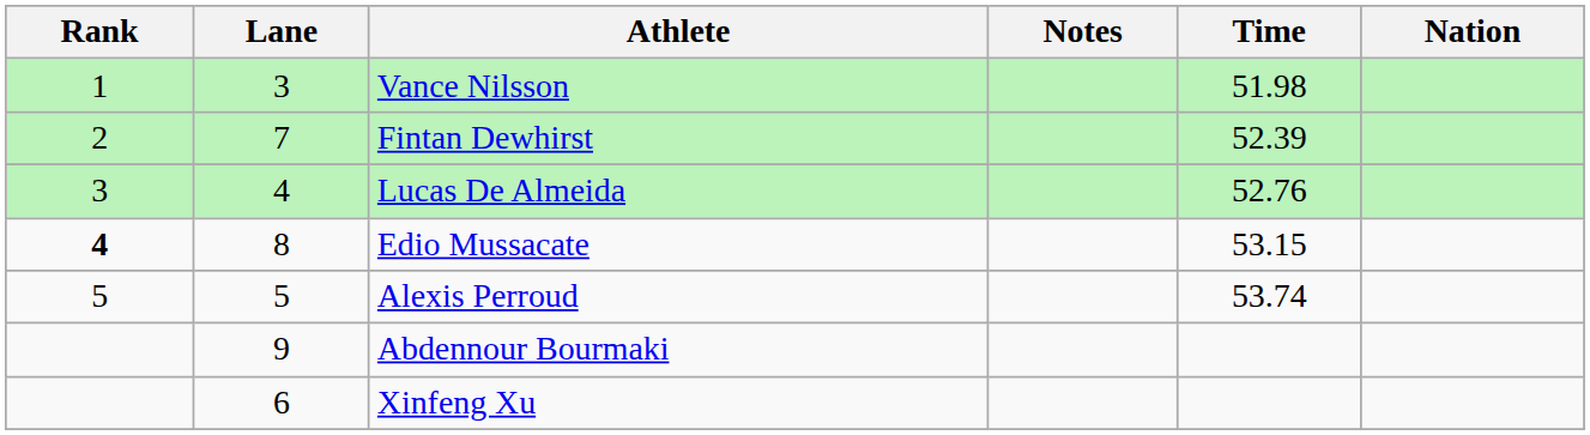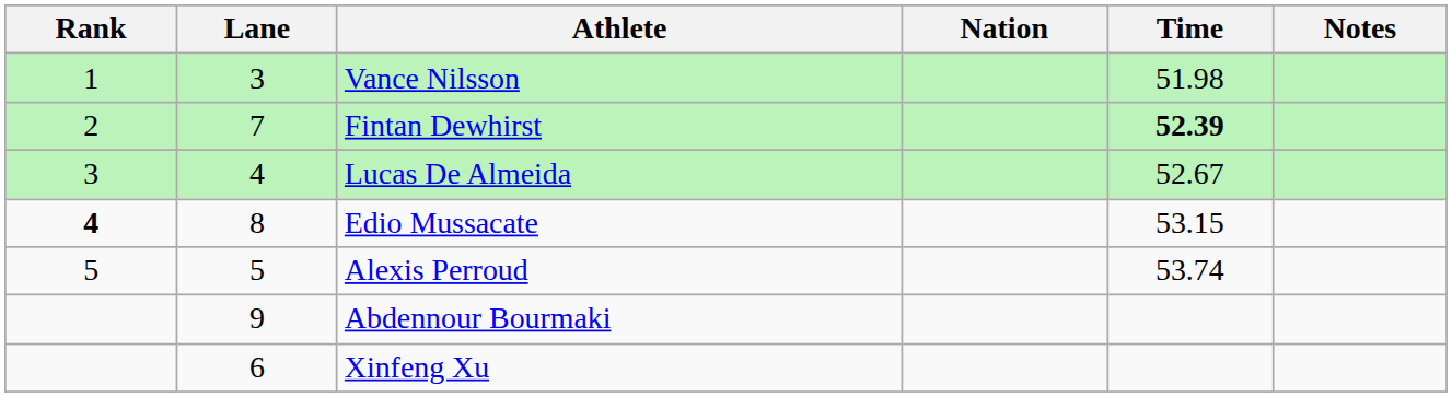columns swapped: Nation <-> Notes
Fintan Dewhirst | Time: normal -> bold
Lucas De Almeida | Time: 52.76 -> 52.67
